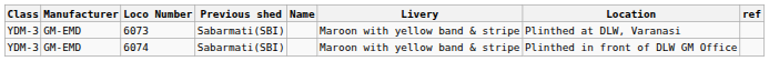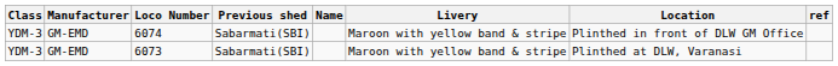rows swapped: 6073 <-> 6074
